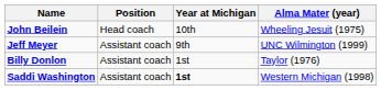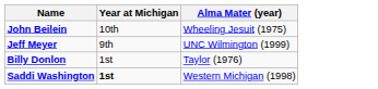- column: Position | Head coach | Assistant coach | Assistant coach | Assistant coach
